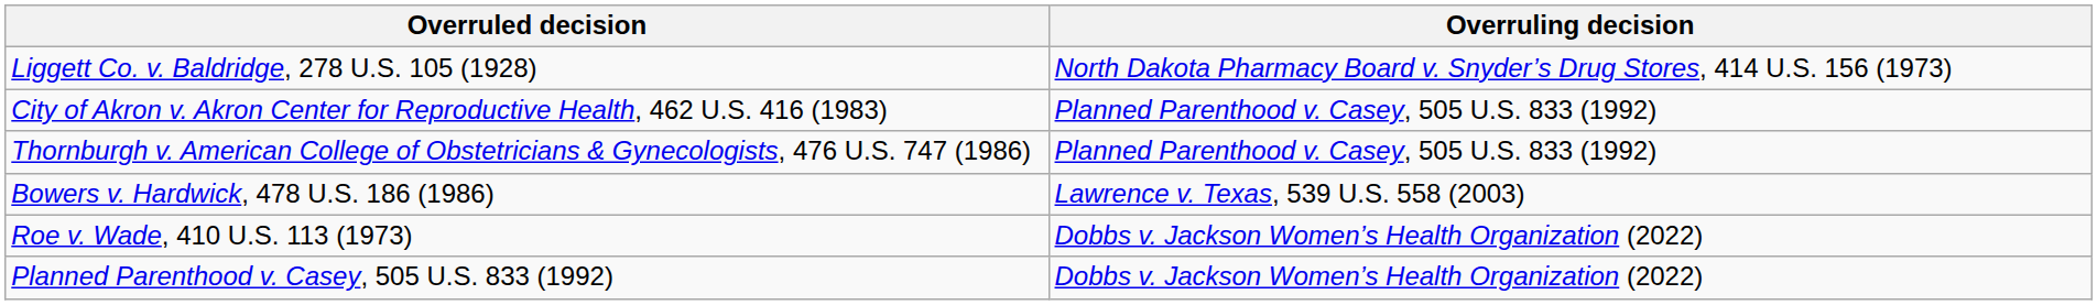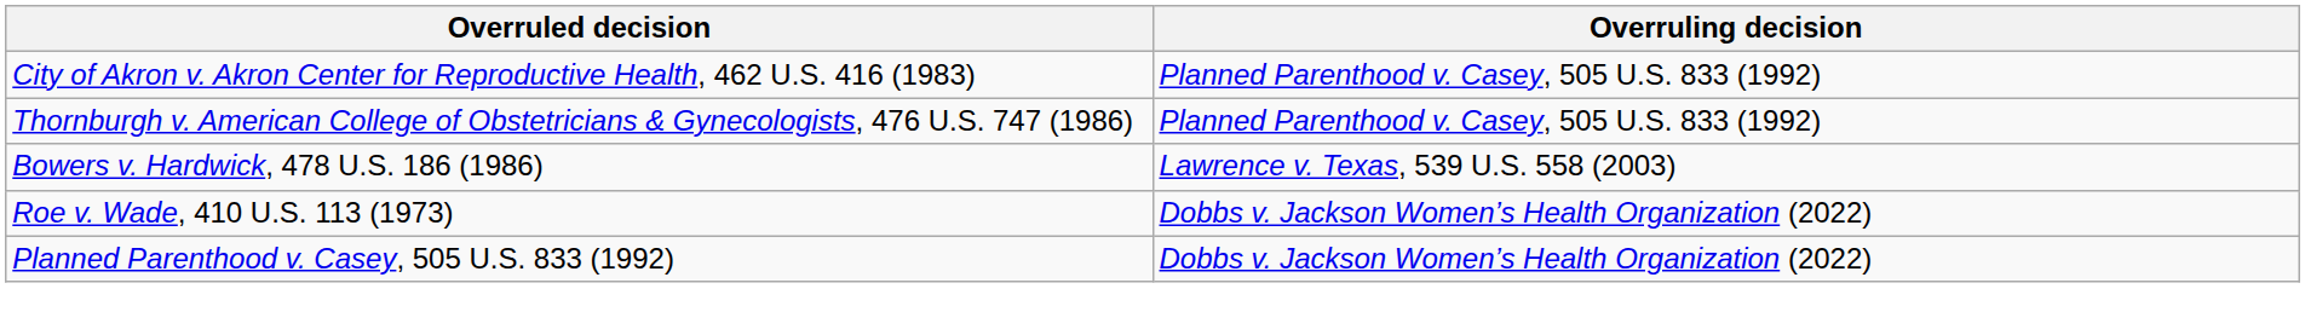- row: Liggett Co. v. Baldridge, 278 U.S. 105 (1928) | North Dakota Pharmacy Board v. Snyder’s Drug Stores, 414 U.S. 156 (1973)
